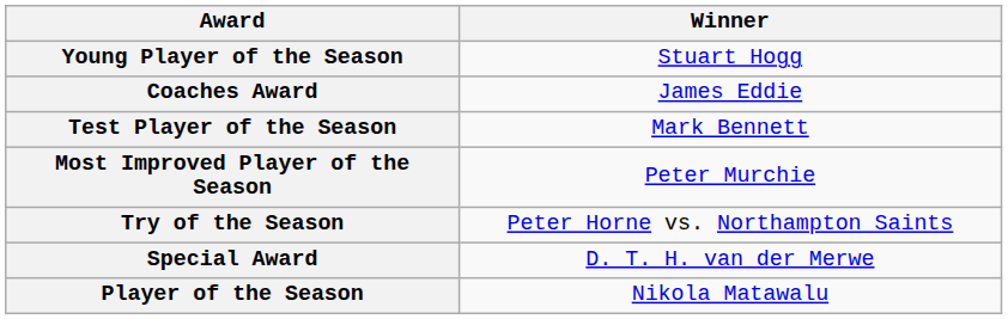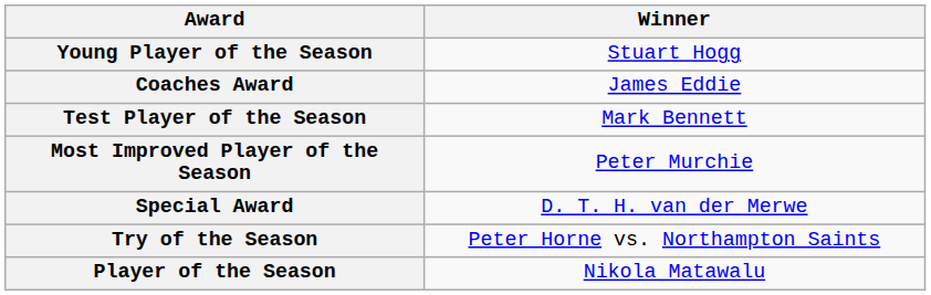rows swapped: Try of the Season <-> Special Award
